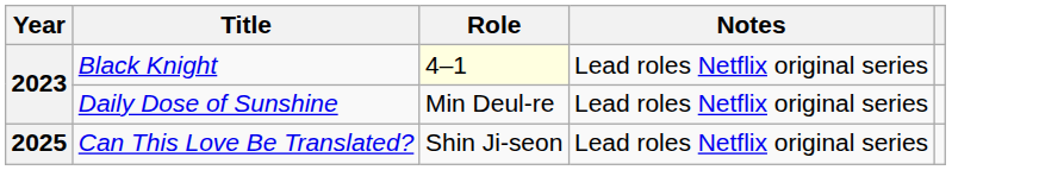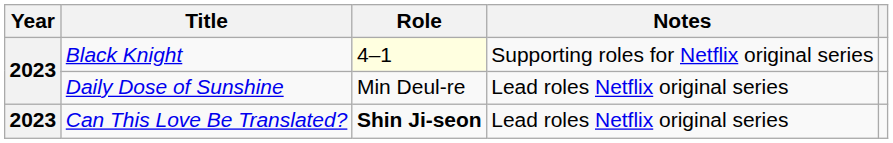Black Knight | Notes: Lead roles Netflix original series -> Supporting roles for Netflix original series
Can This Love Be Translated? | Year: 2025 -> 2023
Can This Love Be Translated? | Role: normal -> bold
